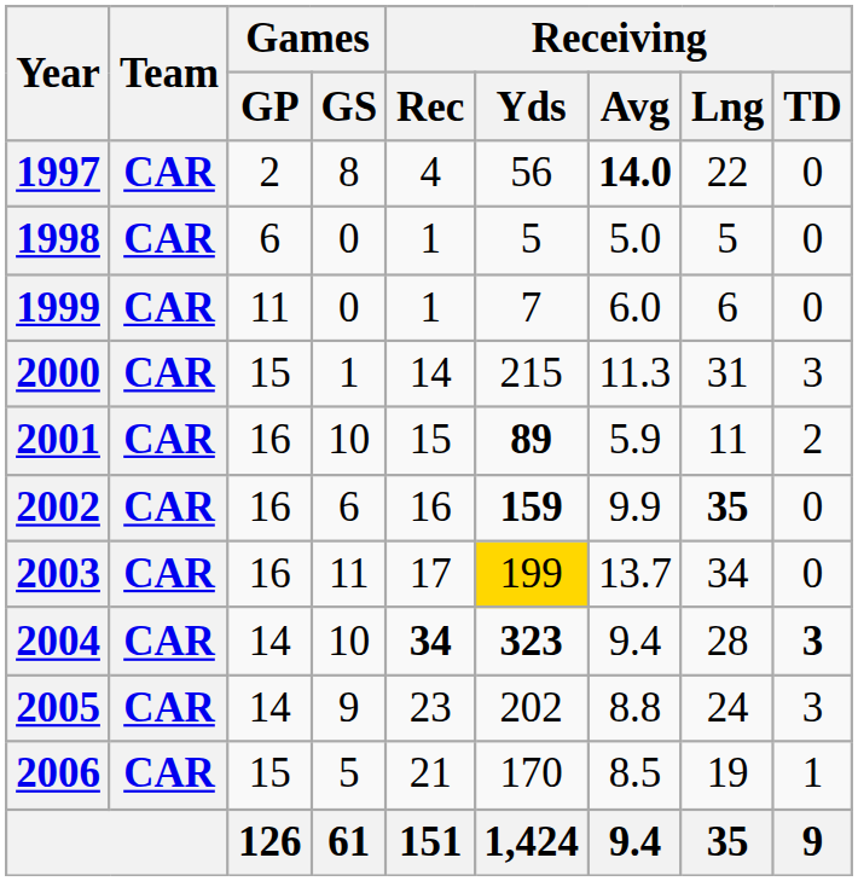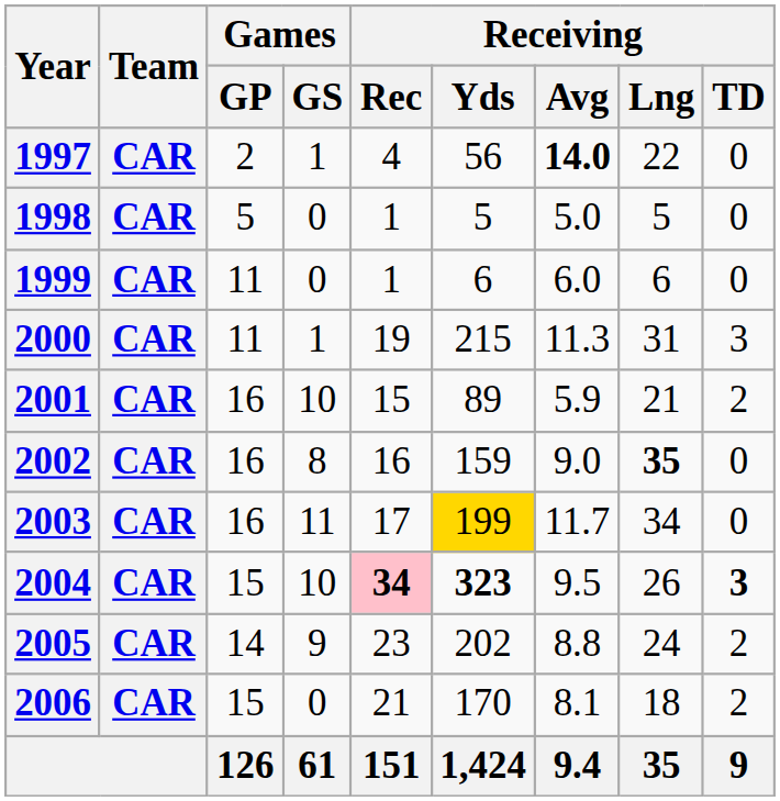1997 | Games / GS: 8 -> 1
1998 | Games / GP: 6 -> 5
1999 | Receiving / Yds: 7 -> 6
2000 | Games / GP: 15 -> 11
2000 | Receiving / Rec: 14 -> 19
2001 | Receiving / Yds: bold -> normal
2001 | Receiving / Lng: 11 -> 21
2002 | Games / GS: 6 -> 8
2002 | Receiving / Yds: bold -> normal
2002 | Receiving / Avg: 9.9 -> 9.0
2003 | Receiving / Avg: 13.7 -> 11.7
2004 | Games / GP: 14 -> 15
2004 | Receiving / Rec: no background -> pink background
2004 | Receiving / Avg: 9.4 -> 9.5
2004 | Receiving / Lng: 28 -> 26
2005 | Receiving / TD: 3 -> 2
2006 | Games / GS: 5 -> 0
2006 | Receiving / Avg: 8.5 -> 8.1
2006 | Receiving / Lng: 19 -> 18
2006 | Receiving / TD: 1 -> 2
